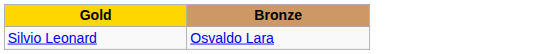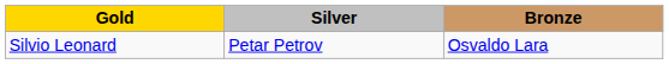+ column: Silver | Petar Petrov
